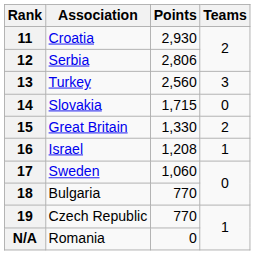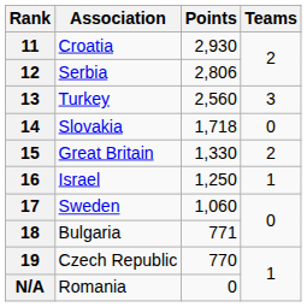14 | Points: 1,715 -> 1,718
16 | Points: 1,208 -> 1,250
18 | Points: 770 -> 771
